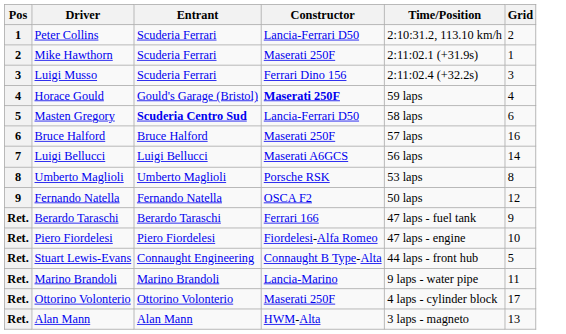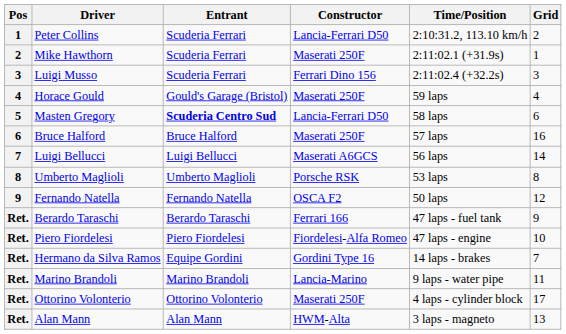Horace Gould | Constructor: bold -> normal
- row: Ret. | Stuart Lewis-Evans | Connaught Engineering | Connaught B Type-Alta | 44 laps - front hub | 5
+ row: Ret. | Hermano da Silva Ramos | Equipe Gordini | Gordini Type 16 | 14 laps - brakes | 7
